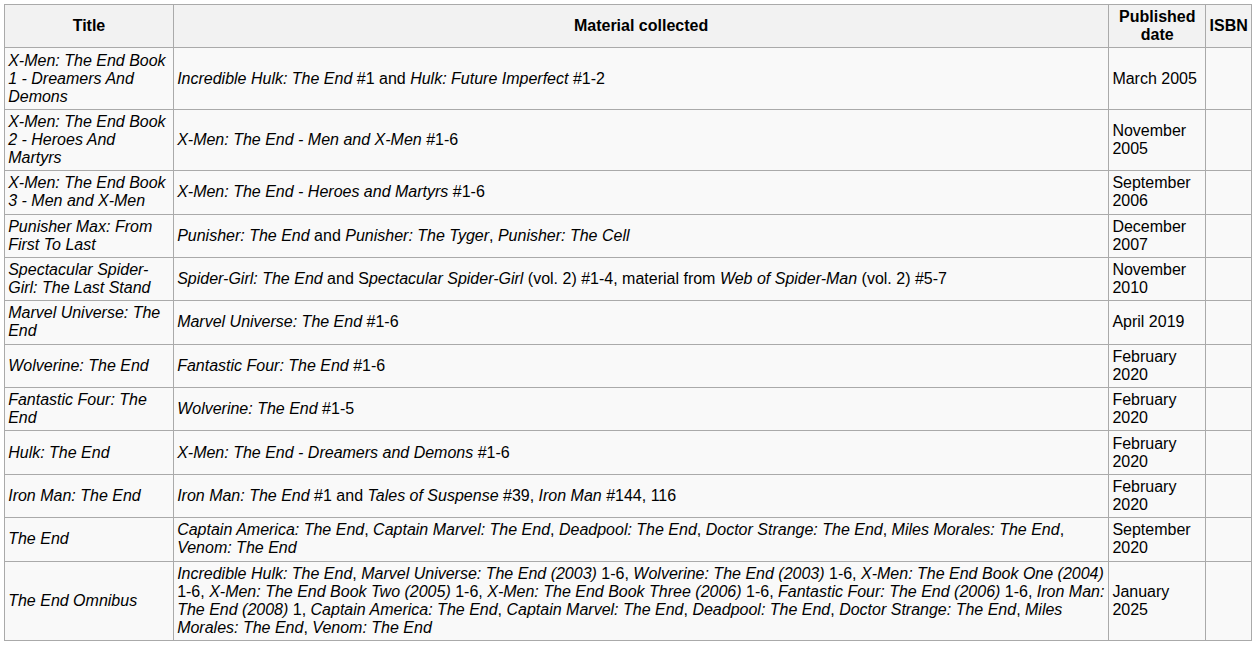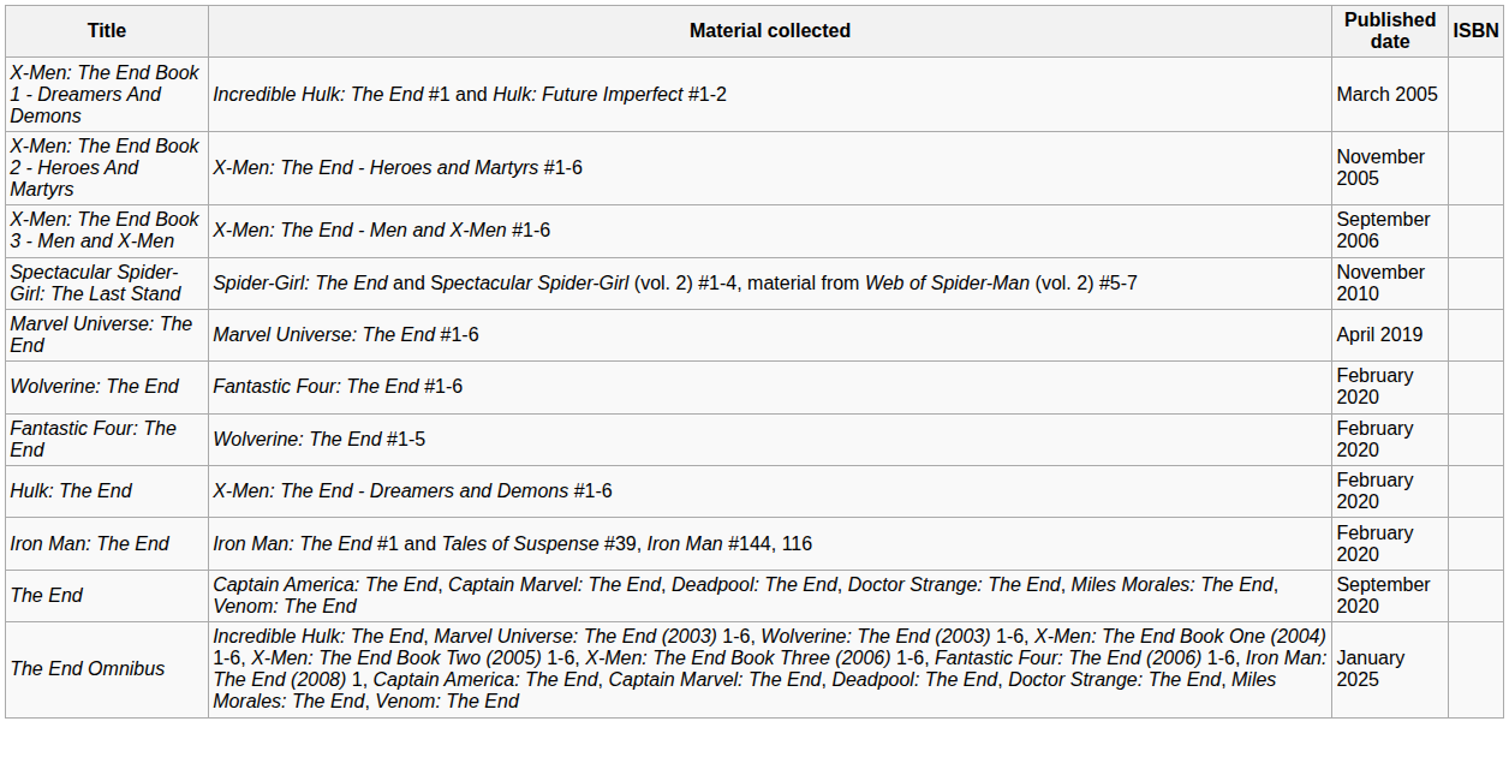X-Men: The End Book 2 - Heroes And Martyrs | Material collected: X-Men: The End - Men and X-Men #1-6 -> X-Men: The End - Heroes and Martyrs #1-6
X-Men: The End Book 3 - Men and X-Men | Material collected: X-Men: The End - Heroes and Martyrs #1-6 -> X-Men: The End - Men and X-Men #1-6
- row: Punisher Max: From First To Last | Punisher: The End and Punisher: The Tyger, Punisher: The Cell | December 2007
